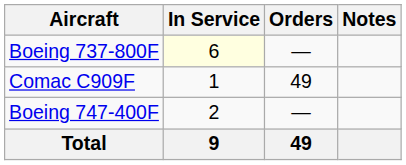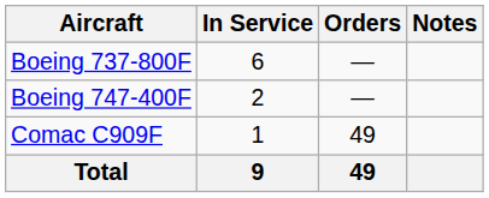Boeing 737-800F | In Service: lightyellow background -> no background
rows swapped: Boeing 747-400F <-> Comac C909F
